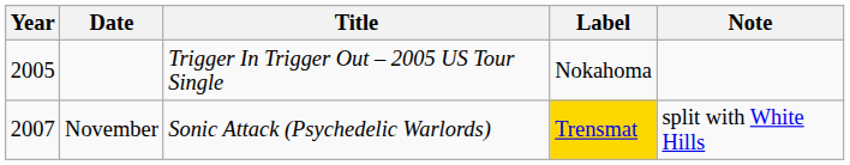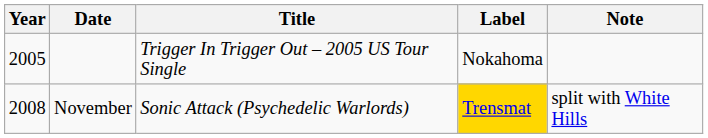November | Year: 2007 -> 2008
